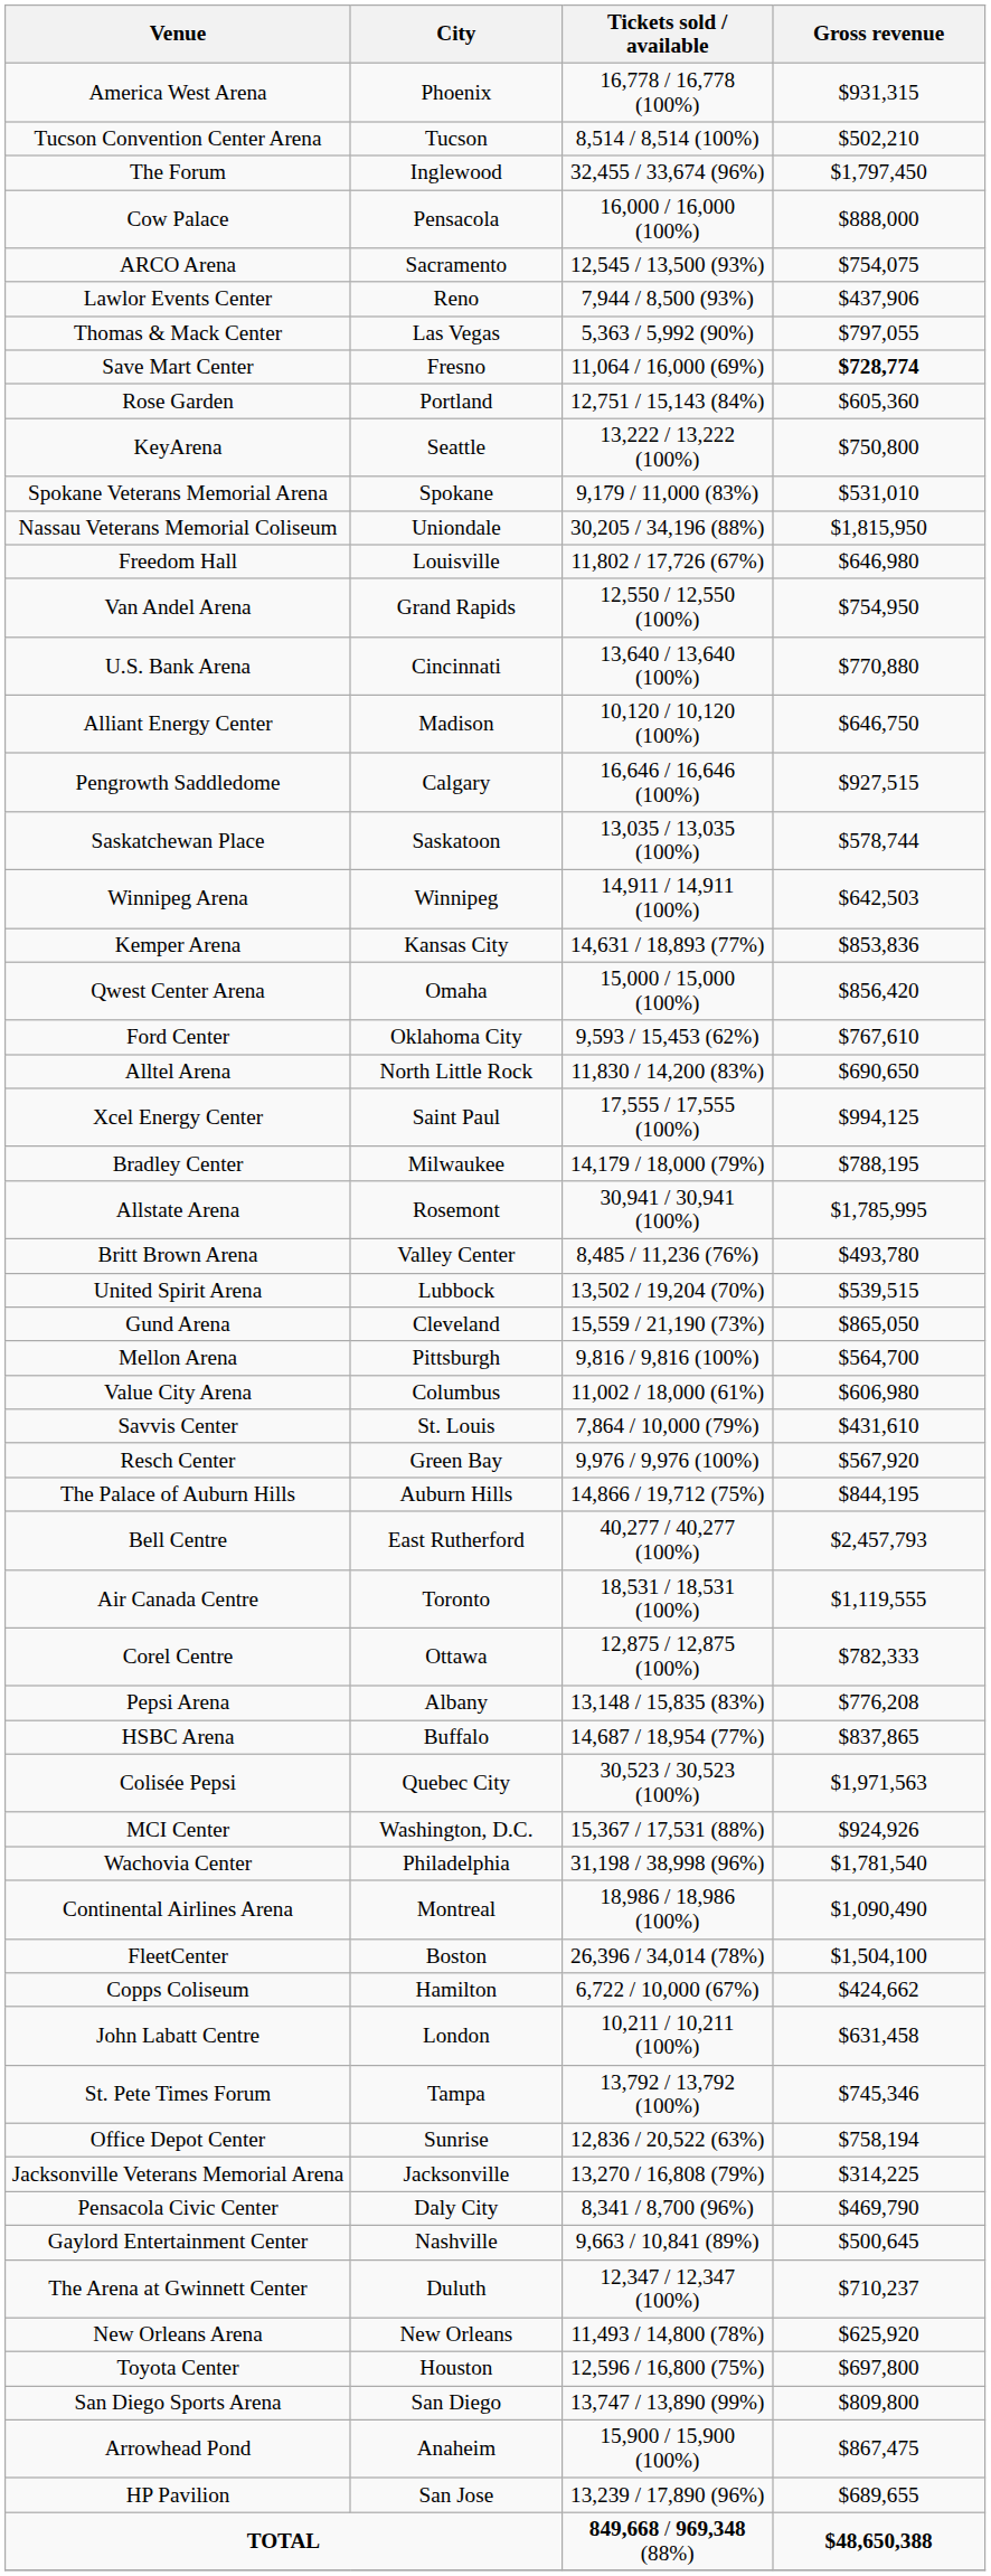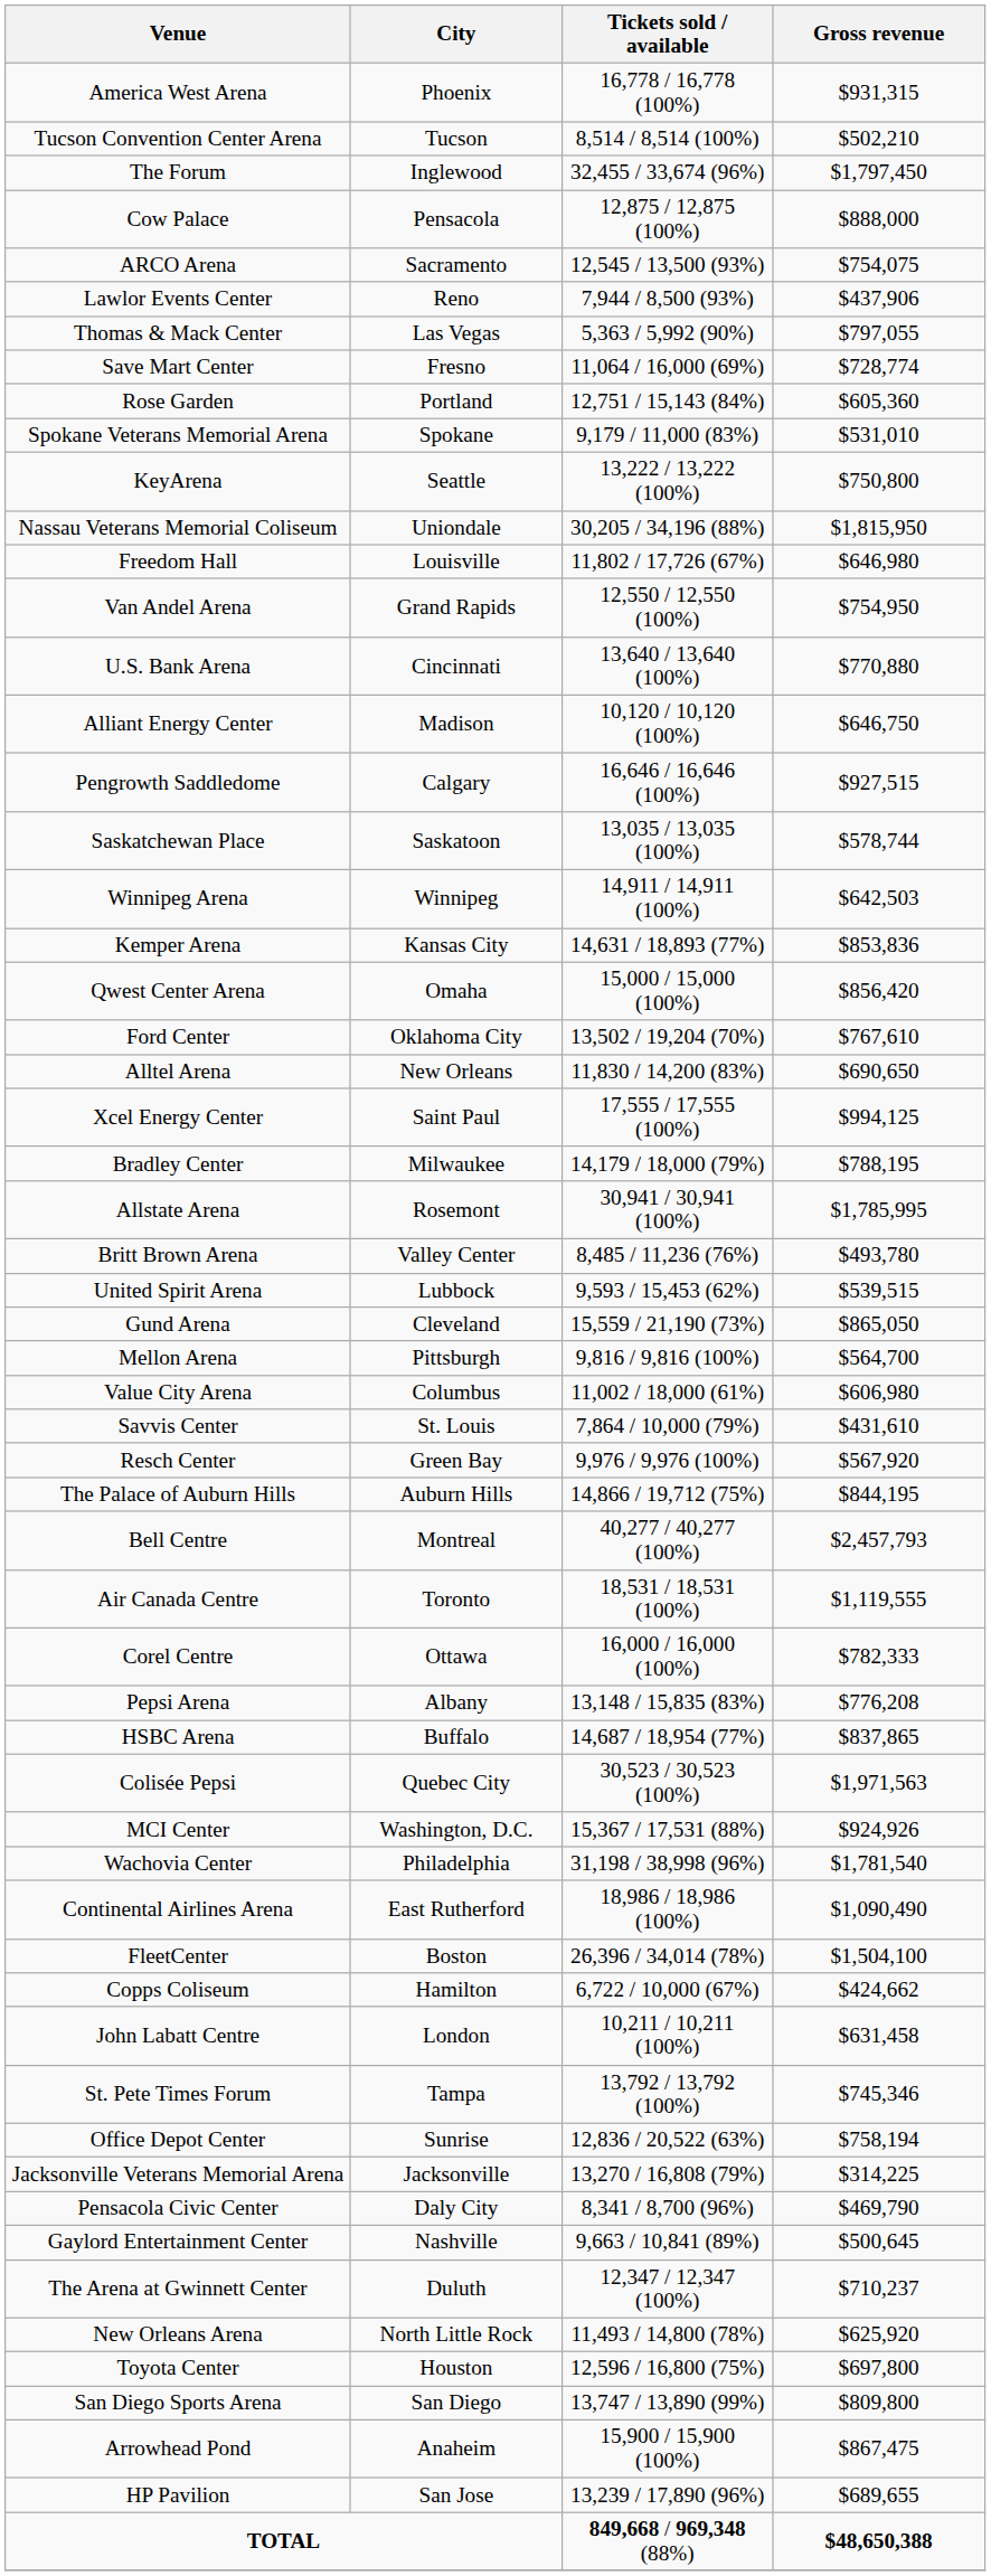Cow Palace | Tickets sold / available: 16,000 / 16,000 (100%) -> 12,875 / 12,875 (100%)
Save Mart Center | Gross revenue: bold -> normal
rows swapped: Spokane Veterans Memorial Arena <-> KeyArena
Ford Center | Tickets sold / available: 9,593 / 15,453 (62%) -> 13,502 / 19,204 (70%)
Alltel Arena | City: North Little Rock -> New Orleans
United Spirit Arena | Tickets sold / available: 13,502 / 19,204 (70%) -> 9,593 / 15,453 (62%)
Bell Centre | City: East Rutherford -> Montreal
Corel Centre | Tickets sold / available: 12,875 / 12,875 (100%) -> 16,000 / 16,000 (100%)
Continental Airlines Arena | City: Montreal -> East Rutherford
New Orleans Arena | City: New Orleans -> North Little Rock
